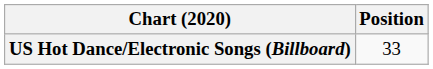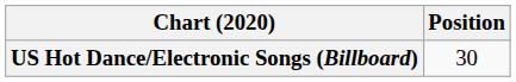US Hot Dance/Electronic Songs (Billboard) | Position: 33 -> 30
